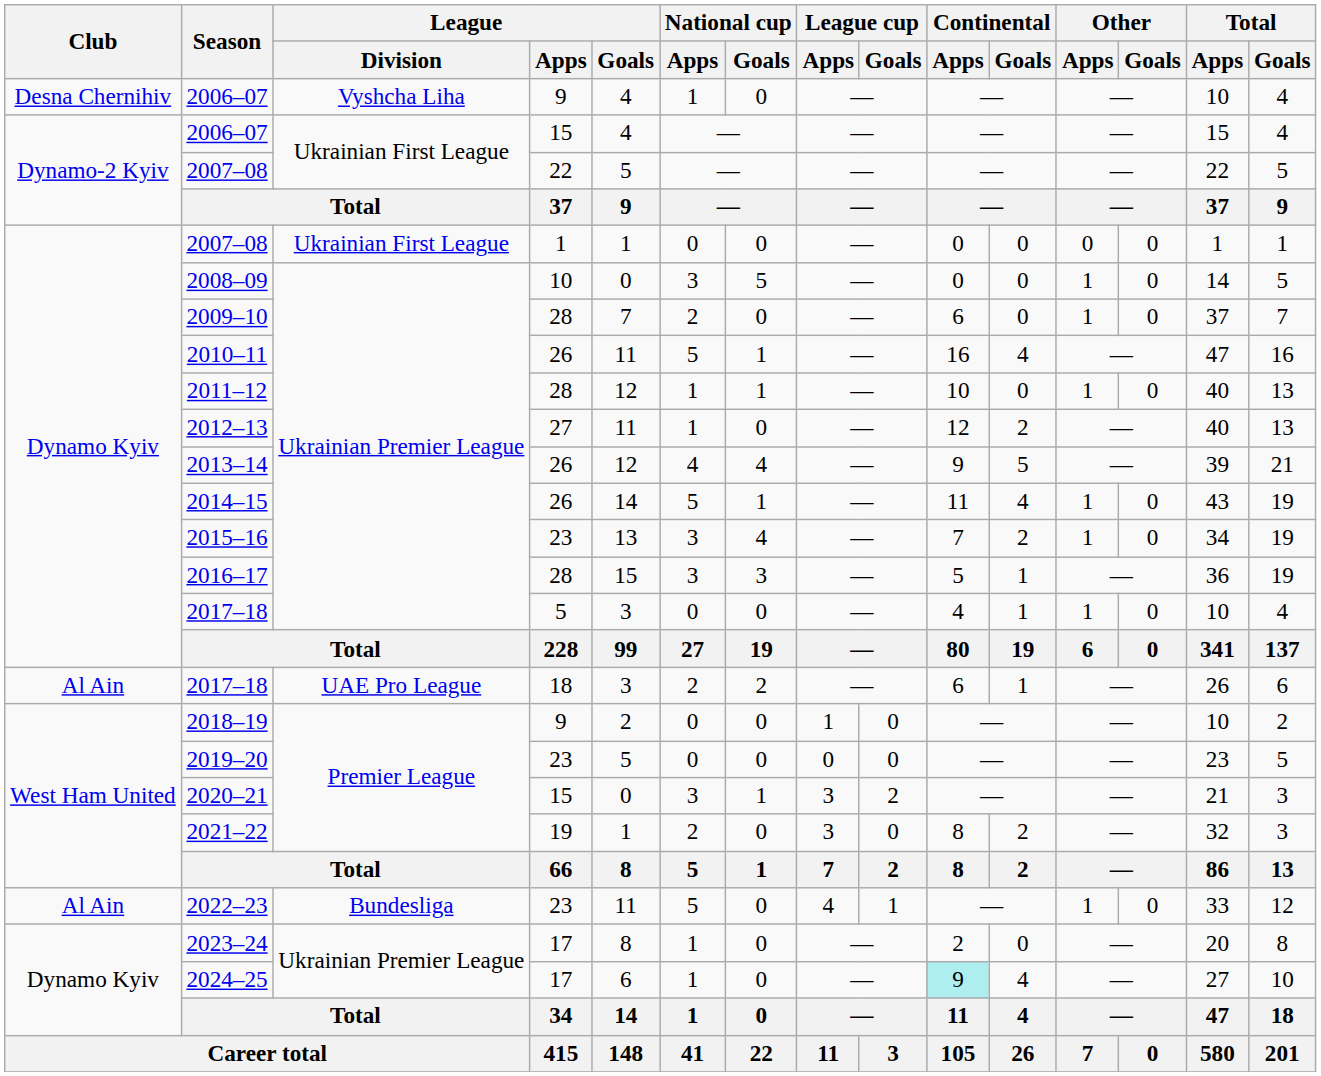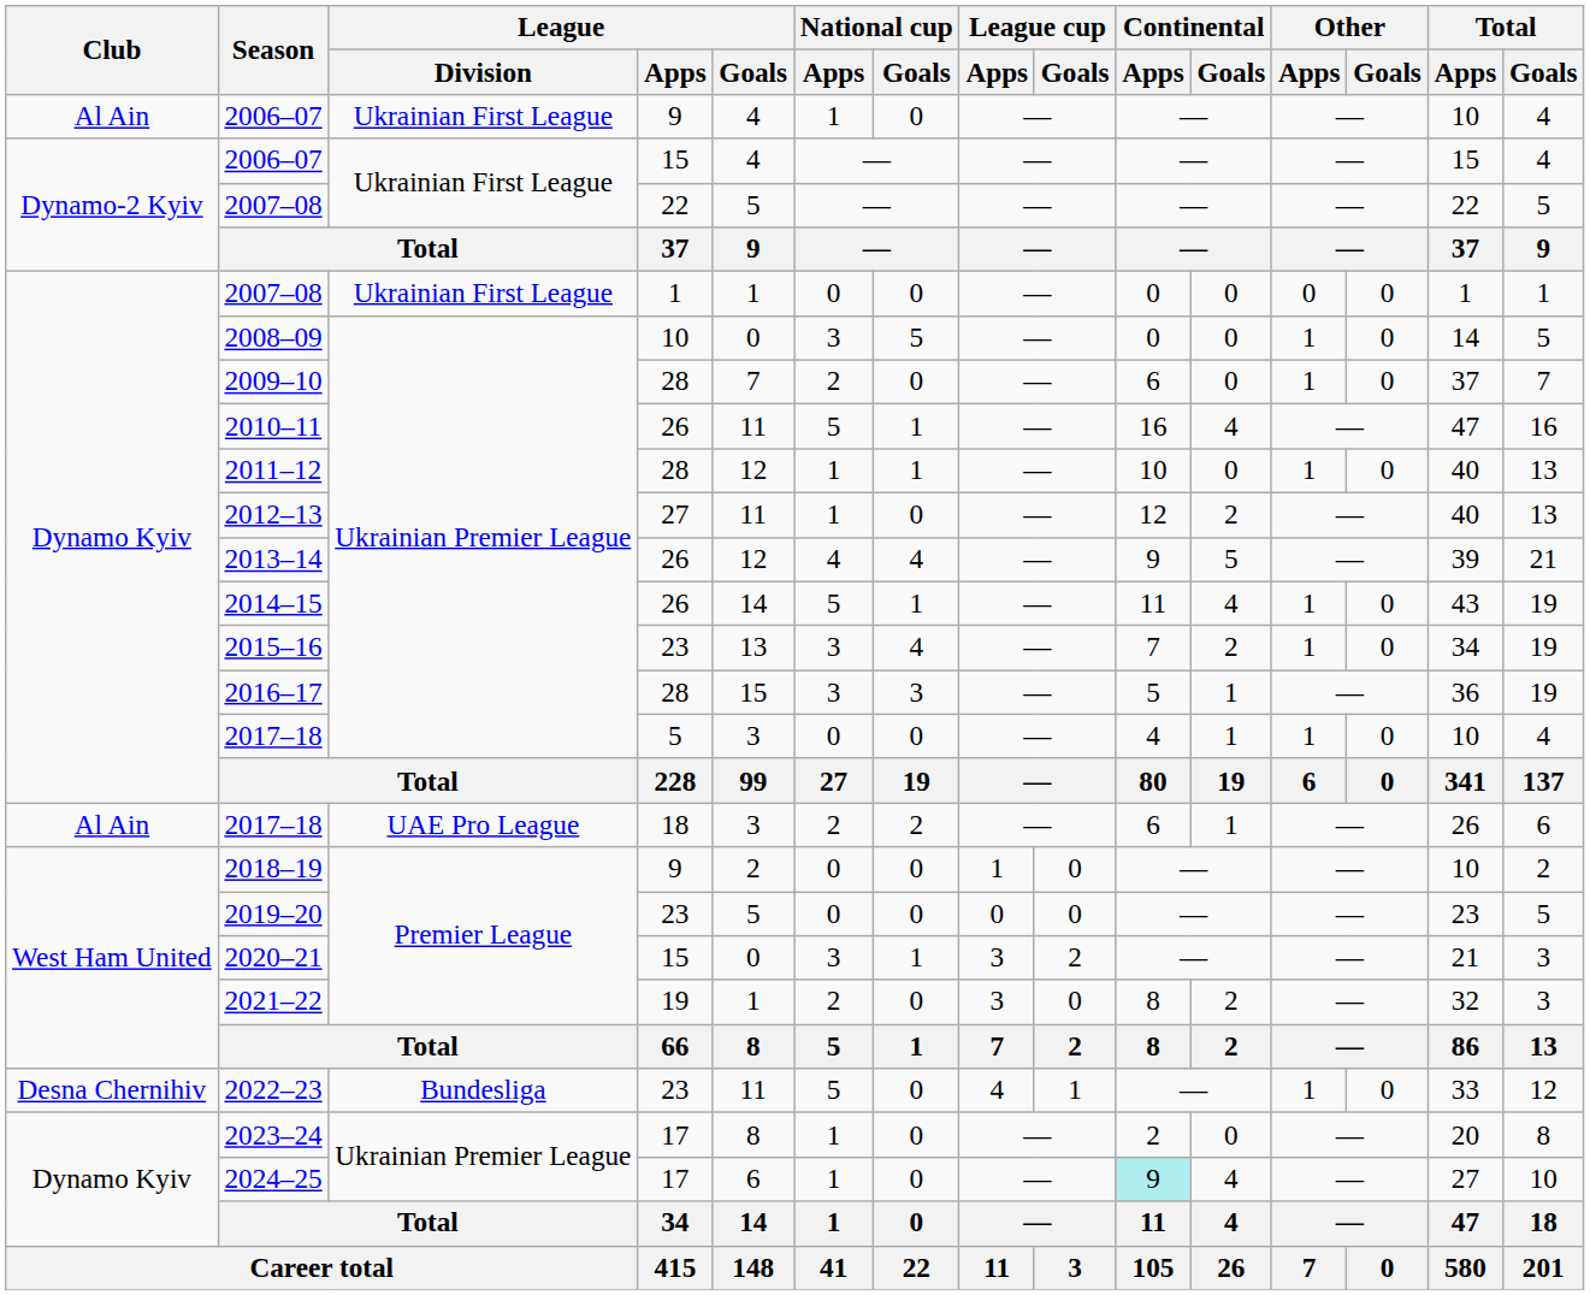2006–07 / 9 | Club: Desna Chernihiv -> Al Ain
2006–07 / 9 | League / Division: Vyshcha Liha -> Ukrainian First League
2022–23 | Club: Al Ain -> Desna Chernihiv
